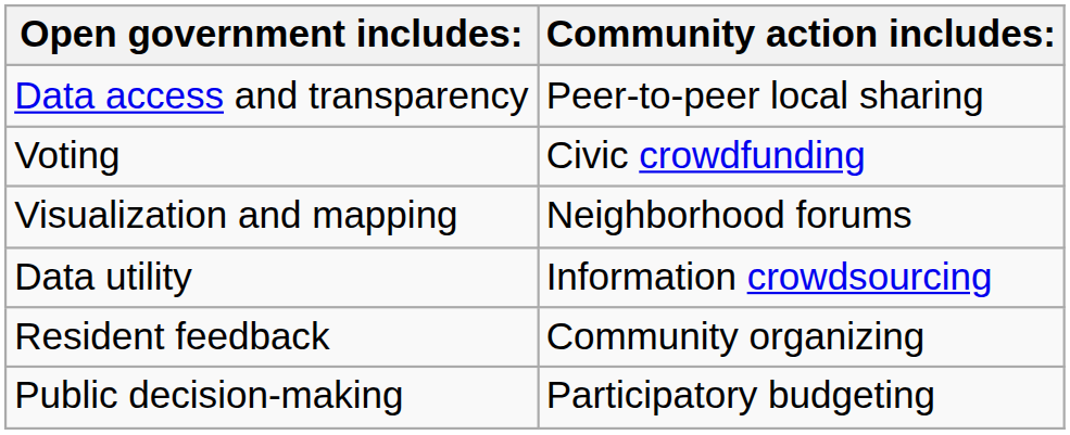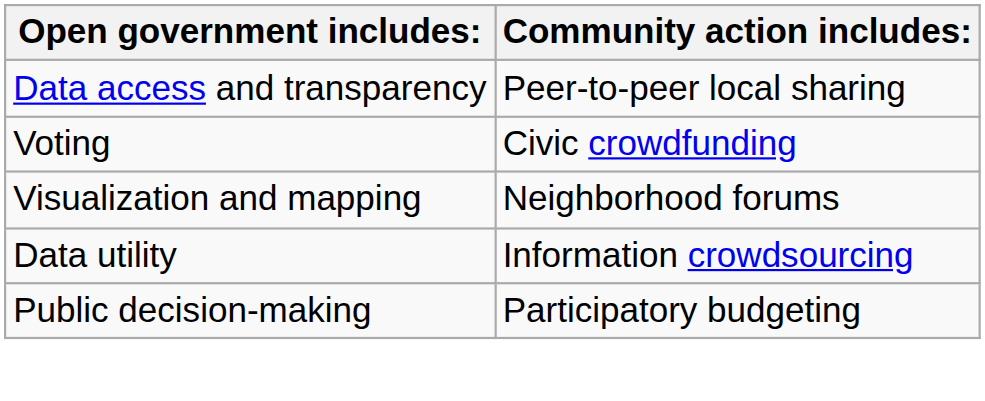- row: Resident feedback | Community organizing
